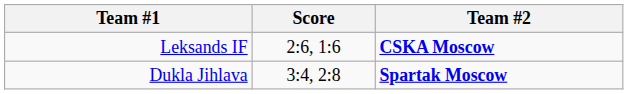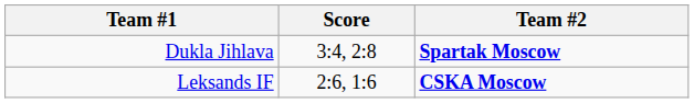rows swapped: Leksands IF <-> Dukla Jihlava
